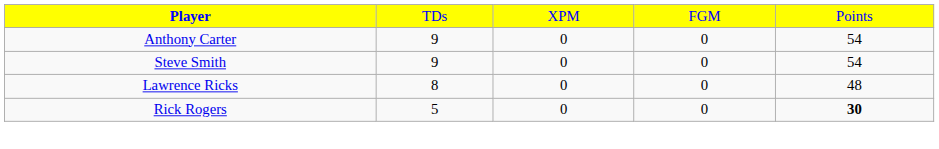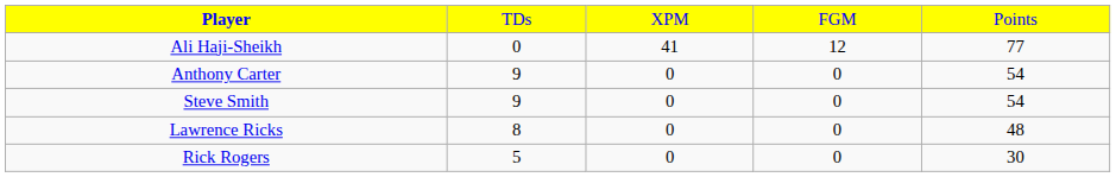+ row: Ali Haji-Sheikh | 0 | 41 | 12 | 77
Rick Rogers | column 5: bold -> normal
